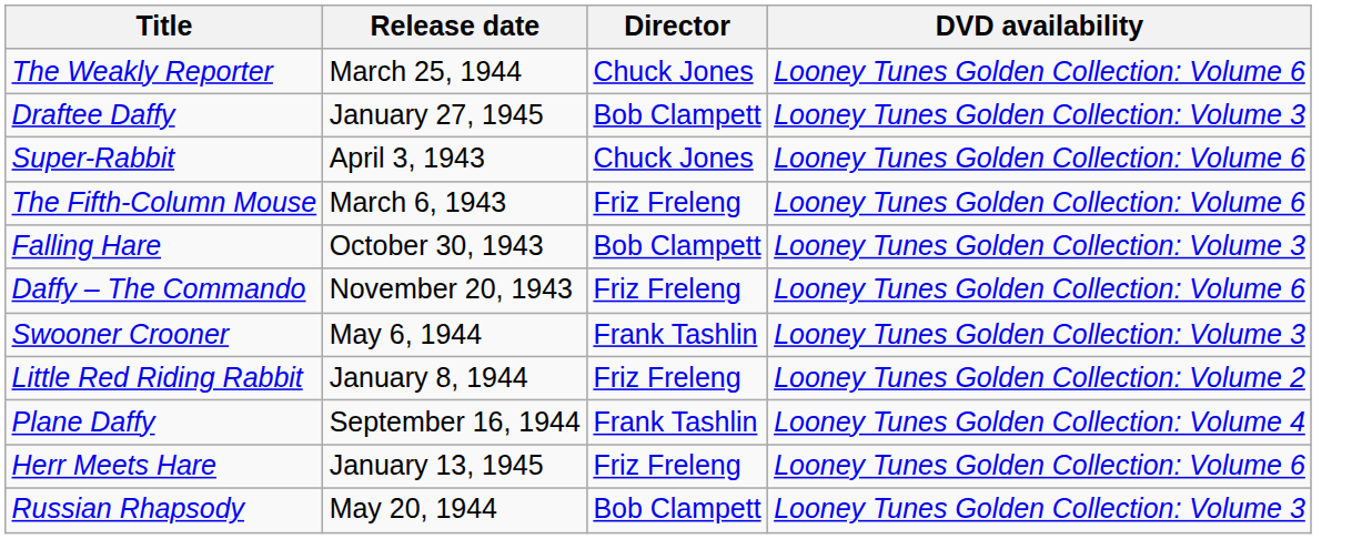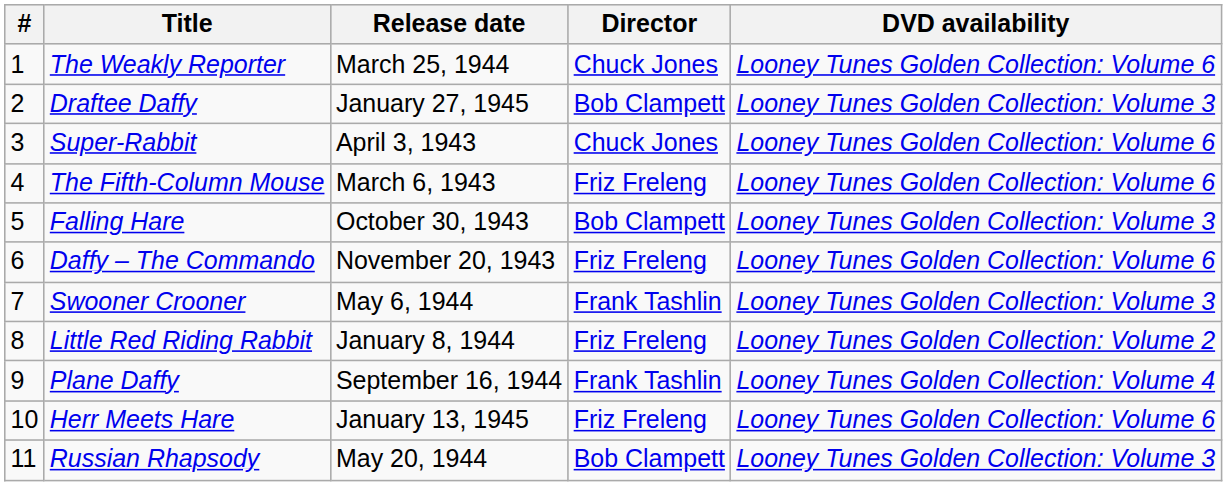+ column: # | 1 | 2 | 3 | 4 | 5 | 6 | 7 | 8 | 9 | 10 | 11
